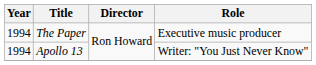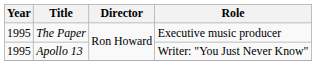The Paper | Year: 1994 -> 1995
Apollo 13 | Year: 1994 -> 1995
